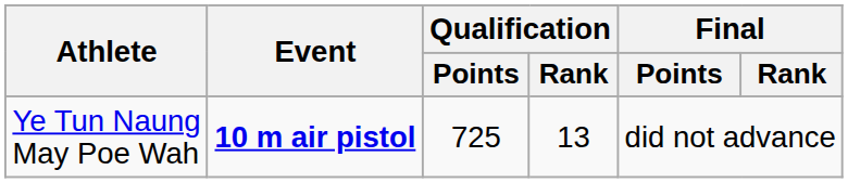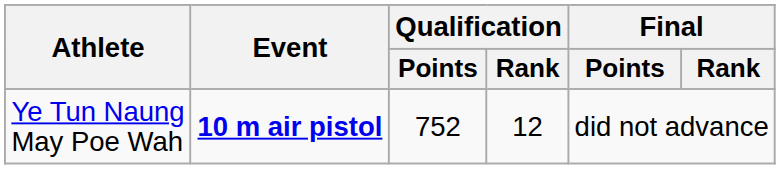Ye Tun Naung May Poe Wah | Qualification / Points: 725 -> 752
Ye Tun Naung May Poe Wah | Qualification / Rank: 13 -> 12
